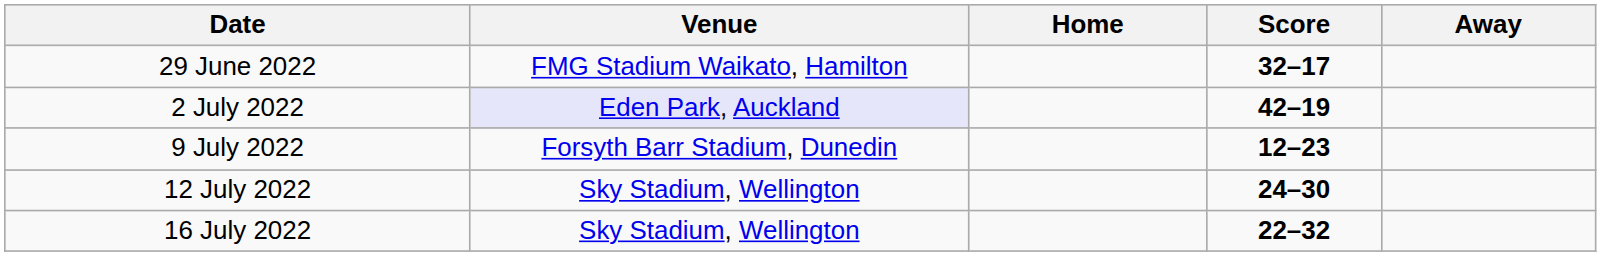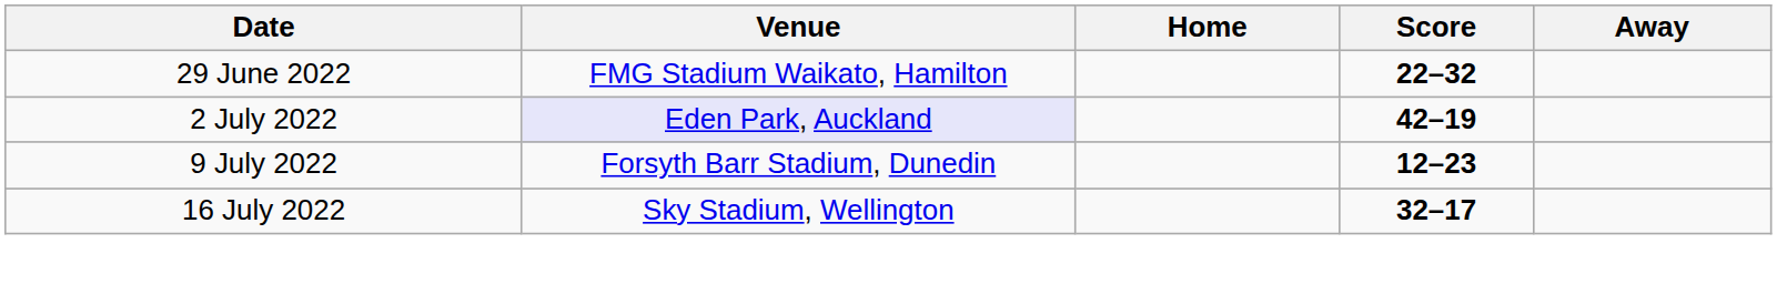29 June 2022 | Score: 32–17 -> 22–32
- row: 12 July 2022 | Sky Stadium, Wellington | 24–30
16 July 2022 | Score: 22–32 -> 32–17
